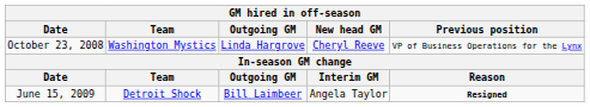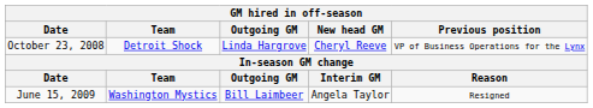October 23, 2008 | Team: Washington Mystics -> Detroit Shock
June 15, 2009 | Team: Detroit Shock -> Washington Mystics
June 15, 2009 | Previous position: bold -> normal
